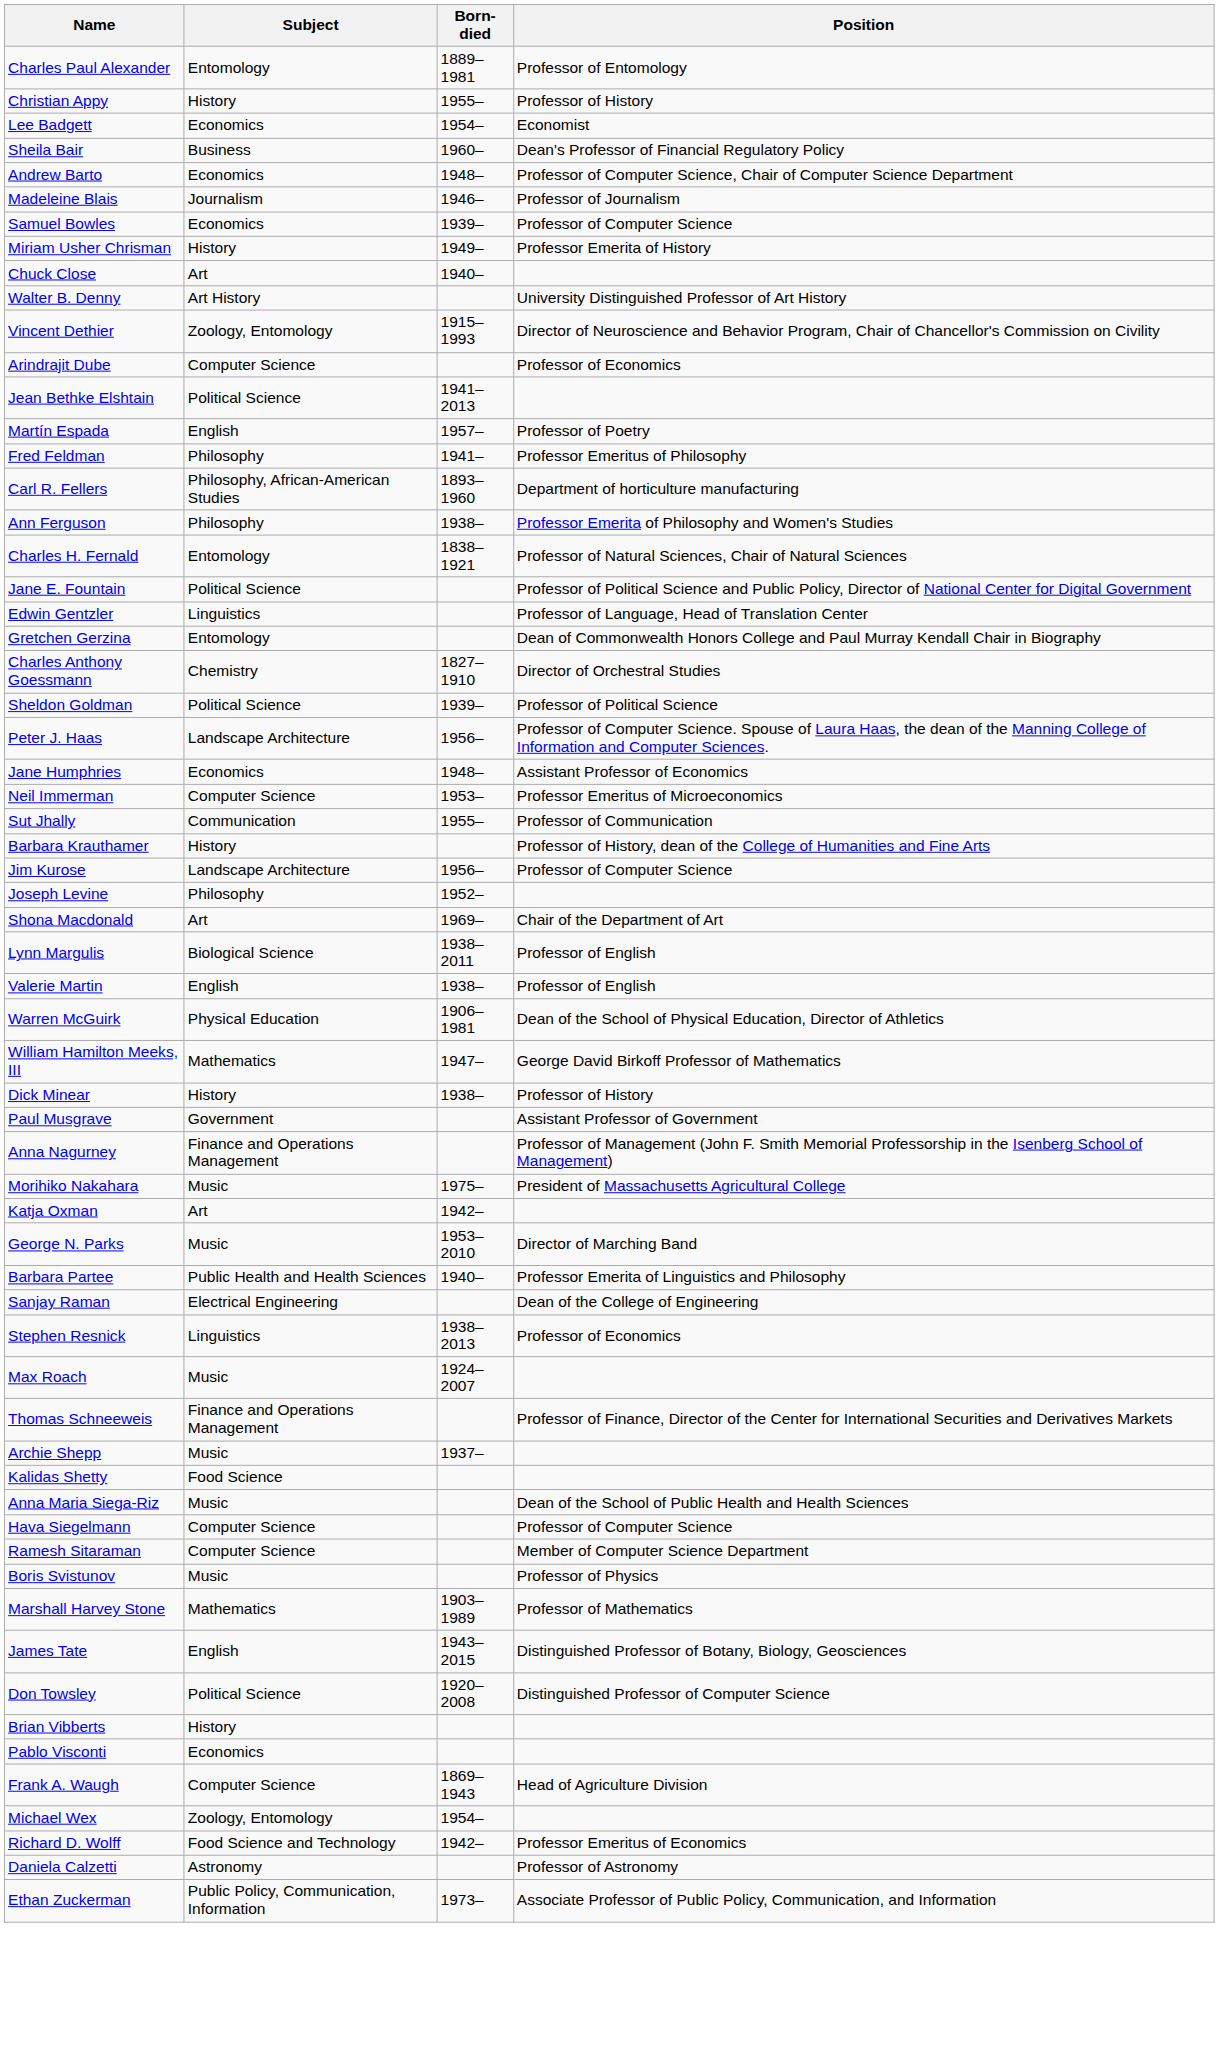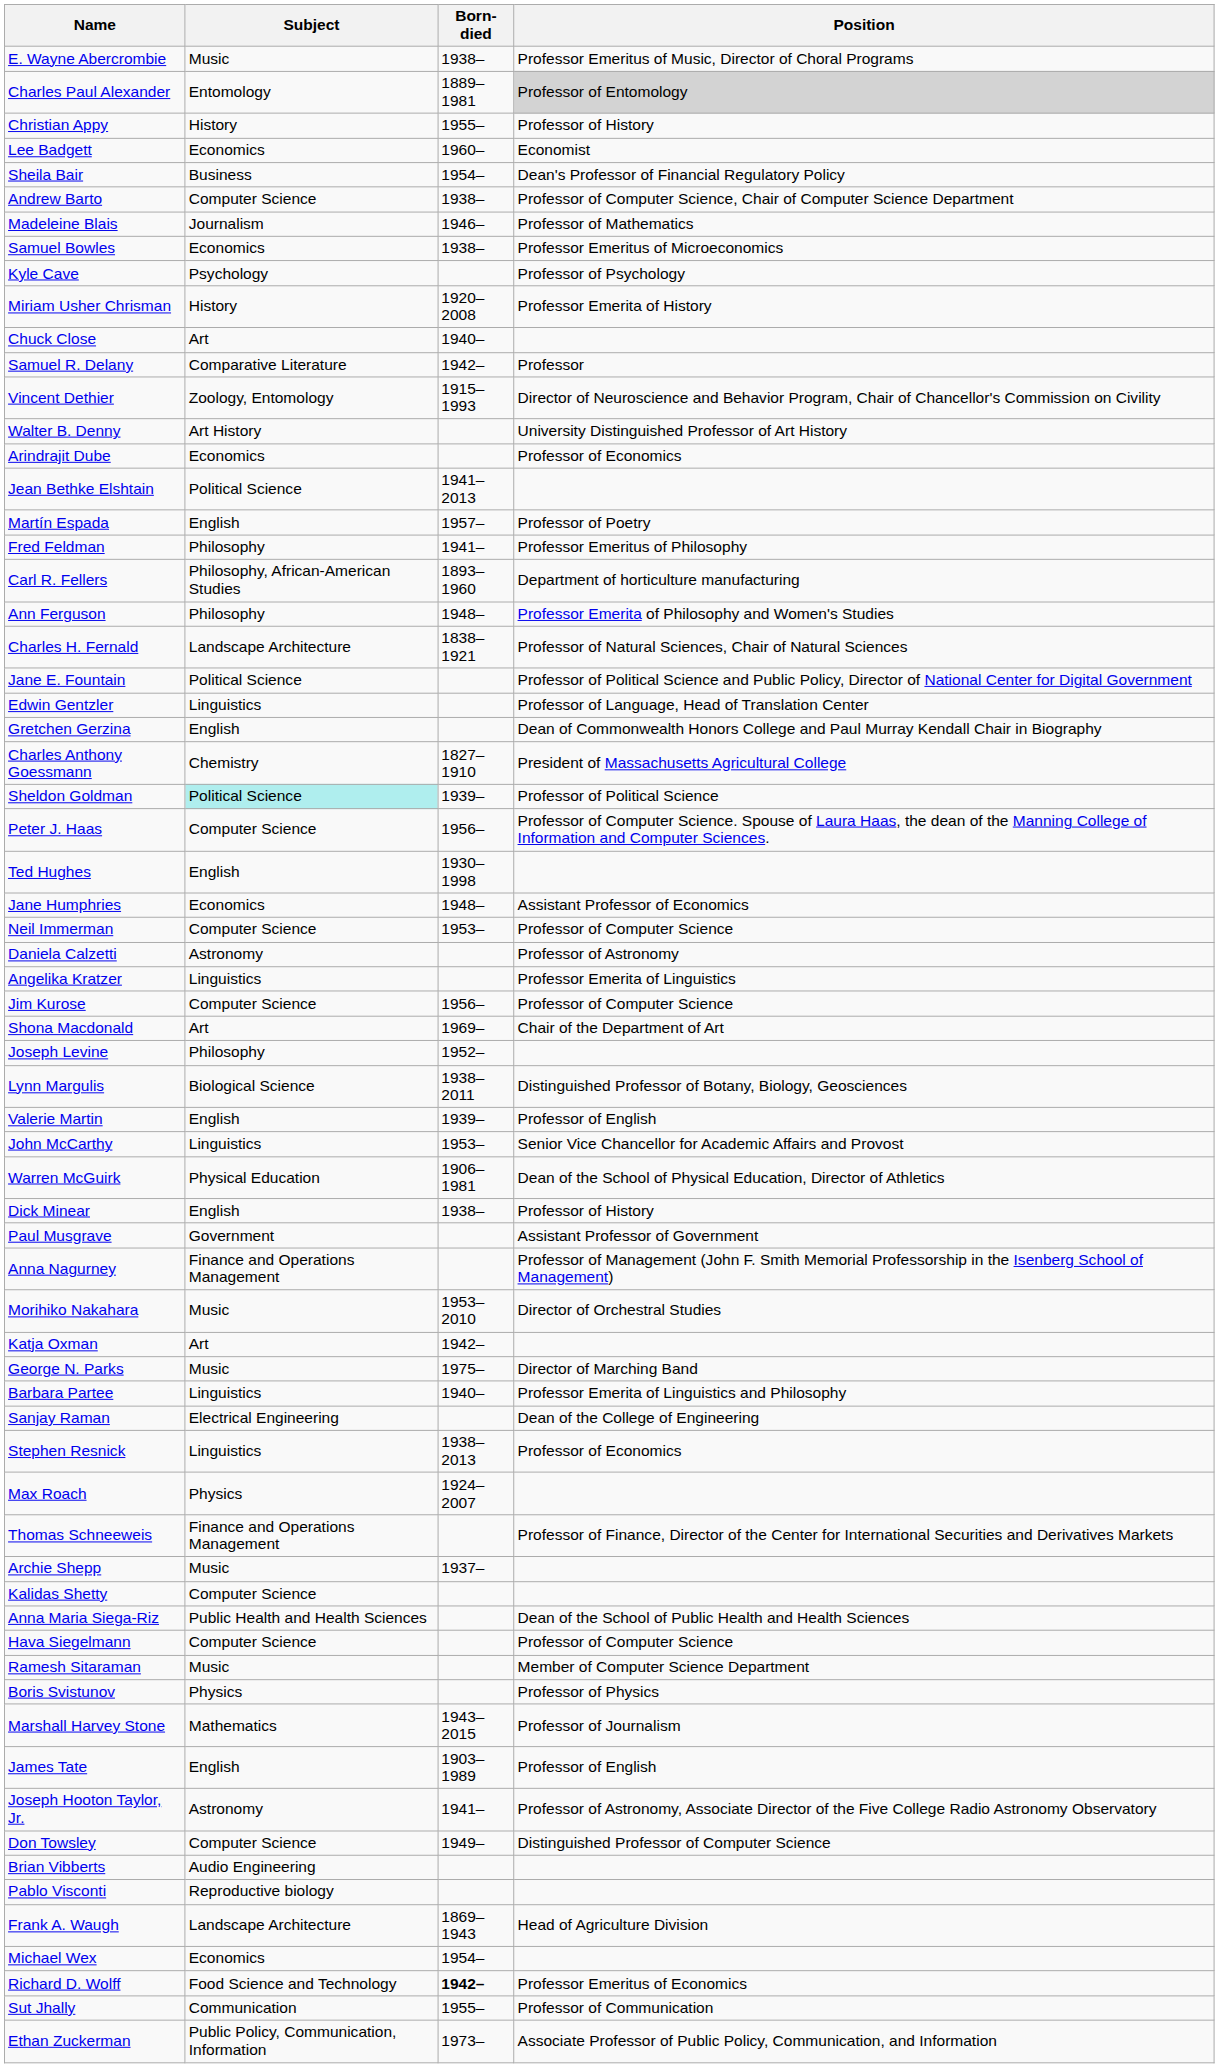+ row: E. Wayne Abercrombie | Music | 1938– | Professor Emeritus of Music, Director of Choral Programs
Charles Paul Alexander | Position: no background -> lightgrey background
Lee Badgett | Born-died: 1954– -> 1960–
Sheila Bair | Born-died: 1960– -> 1954–
Andrew Barto | Subject: Economics -> Computer Science
Andrew Barto | Born-died: 1948– -> 1938–
Madeleine Blais | Position: Professor of Journalism -> Professor of Mathematics
Samuel Bowles | Born-died: 1939– -> 1938–
Samuel Bowles | Position: Professor of Computer Science -> Professor Emeritus of Microeconomics
+ row: Kyle Cave | Psychology | Professor of Psychology
Miriam Usher Chrisman | Born-died: 1949– -> 1920–2008
+ row: Samuel R. Delany | Comparative Literature | 1942– | Professor
rows swapped: Walter B. Denny <-> Vincent Dethier
Arindrajit Dube | Subject: Computer Science -> Economics
Ann Ferguson | Born-died: 1938– -> 1948–
Charles H. Fernald | Subject: Entomology -> Landscape Architecture
Gretchen Gerzina | Subject: Entomology -> English
Charles Anthony Goessmann | Position: Director of Orchestral Studies -> President of Massachusetts Agricultural College
Sheldon Goldman | Subject: no background -> paleturquoise background
Peter J. Haas | Subject: Landscape Architecture -> Computer Science
+ row: Ted Hughes | English | 1930–1998
Neil Immerman | Position: Professor Emeritus of Microeconomics -> Professor of Computer Science
rows swapped: Sut Jhally <-> Daniela Calzetti
+ row: Angelika Kratzer | Linguistics | Professor Emerita of Linguistics
- row: Barbara Krauthamer | History | Professor of History, dean of the College of Humanities and Fine Arts
Jim Kurose | Subject: Landscape Architecture -> Computer Science
rows swapped: Joseph Levine <-> Shona Macdonald
Lynn Margulis | Position: Professor of English -> Distinguished Professor of Botany, Biology, Geosciences
Valerie Martin | Born-died: 1938– -> 1939–
+ row: John McCarthy | Linguistics | 1953– | Senior Vice Chancellor for Academic Affairs and Provost
- row: William Hamilton Meeks, III | Mathematics | 1947– | George David Birkoff Professor of Mathematics
Dick Minear | Subject: History -> English
Morihiko Nakahara | Born-died: 1975– -> 1953–2010
Morihiko Nakahara | Position: President of Massachusetts Agricultural College -> Director of Orchestral Studies
George N. Parks | Born-died: 1953–2010 -> 1975–
Barbara Partee | Subject: Public Health and Health Sciences -> Linguistics
Max Roach | Subject: Music -> Physics
Kalidas Shetty | Subject: Food Science -> Computer Science
Anna Maria Siega-Riz | Subject: Music -> Public Health and Health Sciences
Ramesh Sitaraman | Subject: Computer Science -> Music
Boris Svistunov | Subject: Music -> Physics
Marshall Harvey Stone | Born-died: 1903–1989 -> 1943–2015
Marshall Harvey Stone | Position: Professor of Mathematics -> Professor of Journalism
James Tate | Born-died: 1943–2015 -> 1903–1989
James Tate | Position: Distinguished Professor of Botany, Biology, Geosciences -> Professor of English
+ row: Joseph Hooton Taylor, Jr. | Astronomy | 1941– | Professor of Astronomy, Associate Director of the Five College Radio Astronomy Observatory
Don Towsley | Subject: Political Science -> Computer Science
Don Towsley | Born-died: 1920–2008 -> 1949–
Brian Vibberts | Subject: History -> Audio Engineering
Pablo Visconti | Subject: Economics -> Reproductive biology
Frank A. Waugh | Subject: Computer Science -> Landscape Architecture
Michael Wex | Subject: Zoology, Entomology -> Economics
Richard D. Wolff | Born-died: normal -> bold
